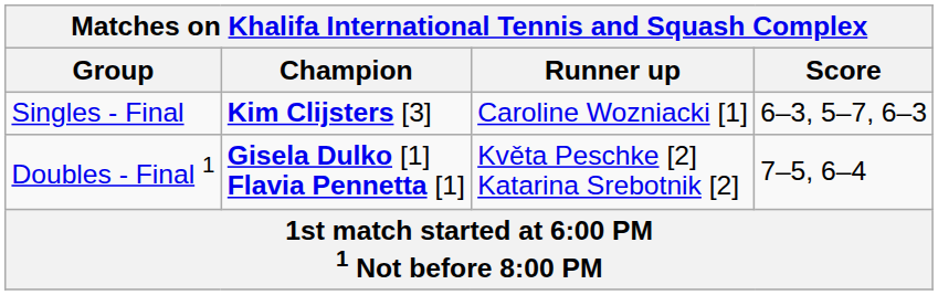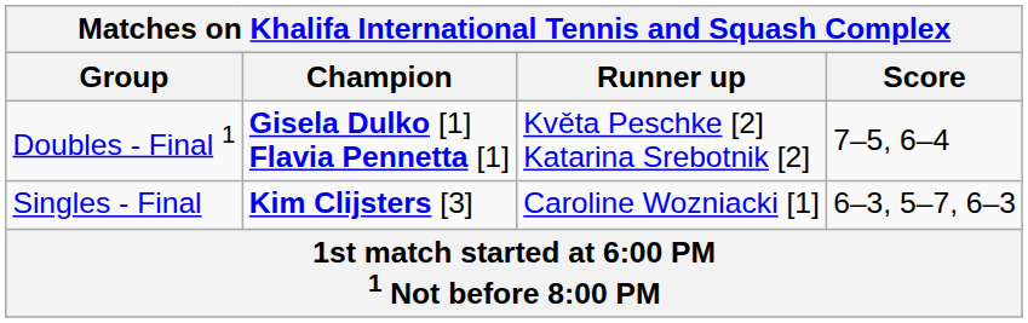rows swapped: Singles - Final <-> Doubles - Final 1
